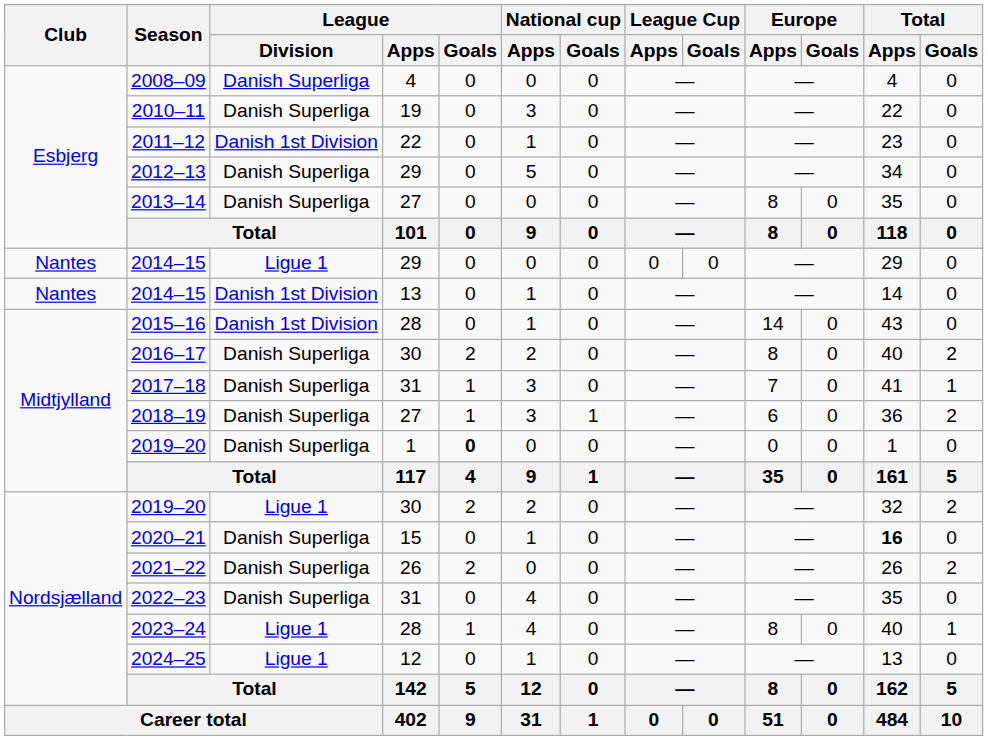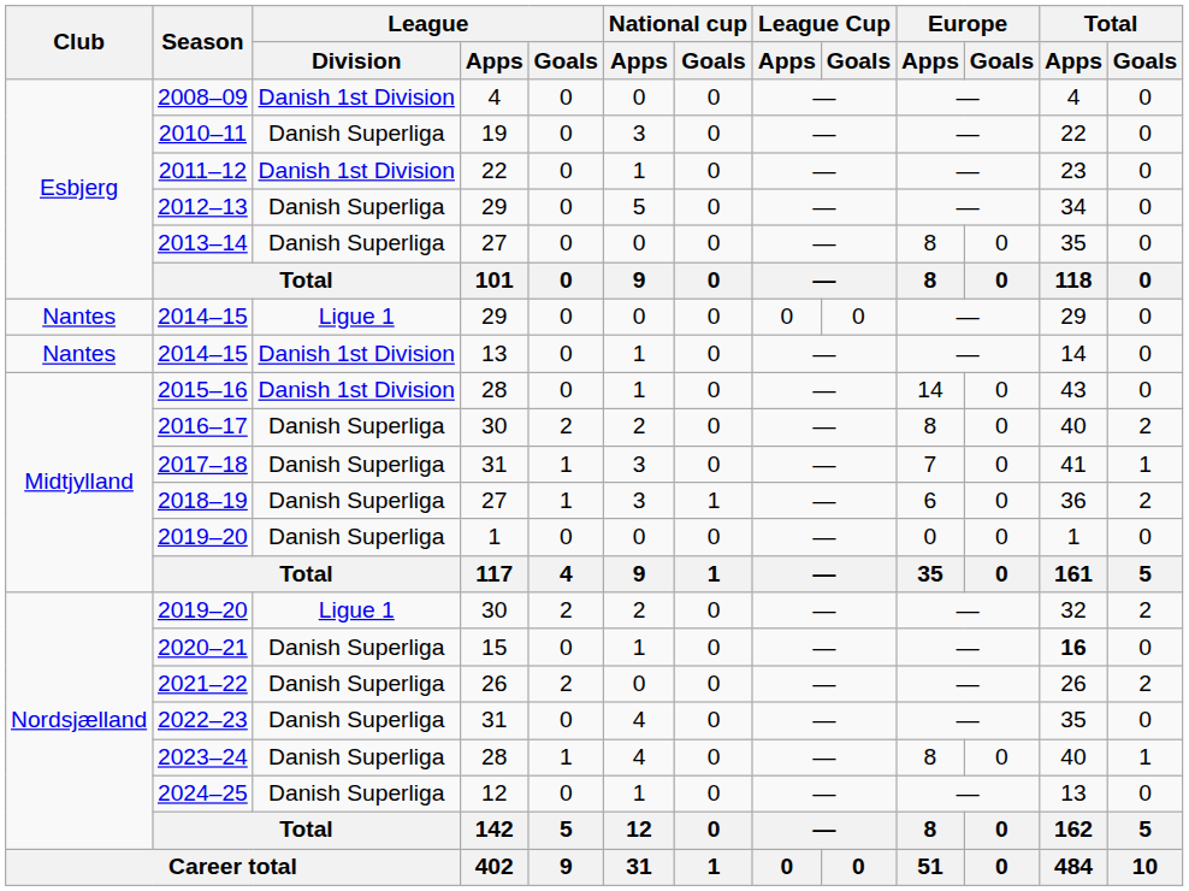2008–09 | League / Division: Danish Superliga -> Danish 1st Division
2019–20 / 1 | League / Goals: bold -> normal
2023–24 | League / Division: Ligue 1 -> Danish Superliga
2024–25 | League / Division: Ligue 1 -> Danish Superliga
